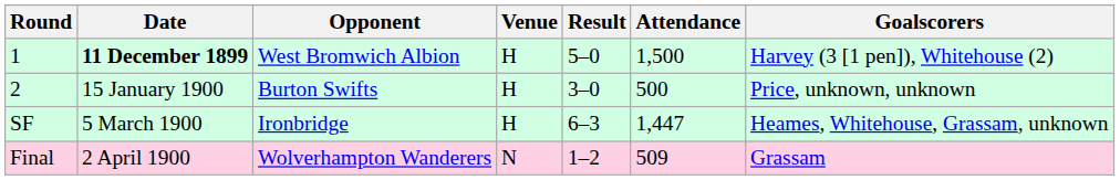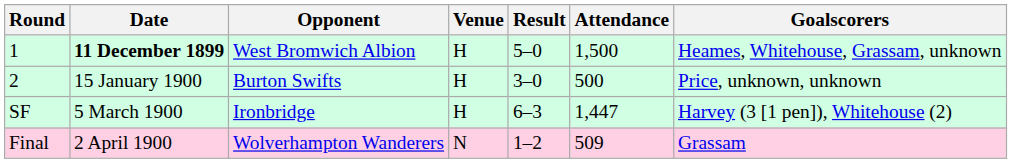1 | Goalscorers: Harvey (3 [1 pen]), Whitehouse (2) -> Heames, Whitehouse, Grassam, unknown
SF | Goalscorers: Heames, Whitehouse, Grassam, unknown -> Harvey (3 [1 pen]), Whitehouse (2)
